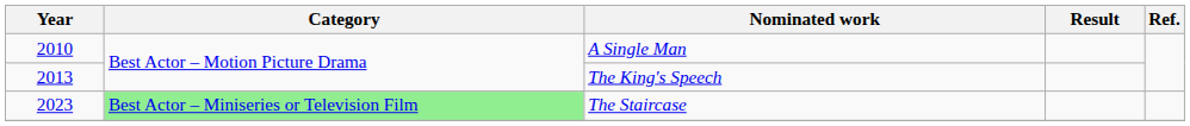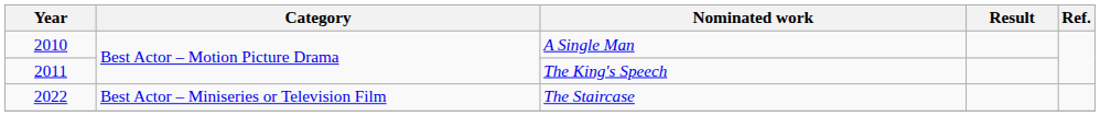The King's Speech | Year: 2013 -> 2011
The Staircase | Year: 2023 -> 2022
The Staircase | Category: lightgreen background -> no background
